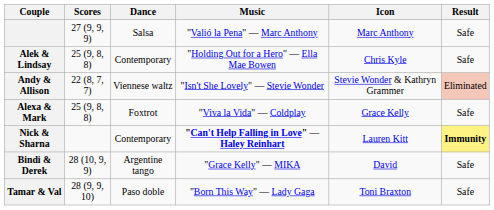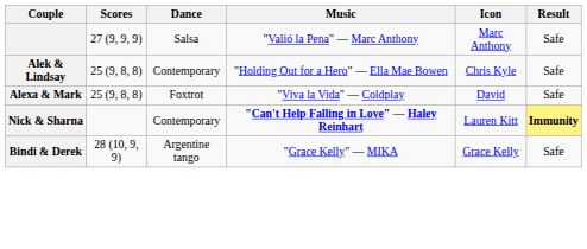- row: Andy & Allison | 22 (8, 7, 7) | Viennese waltz | "Isn't She Lovely" — Stevie Wonder | Stevie Wonder & Kathryn Grammer | Eliminated
Alexa & Mark | Icon: Grace Kelly -> David
Bindi & Derek | Icon: David -> Grace Kelly
- row: Tamar & Val | 28 (9, 9, 10) | Paso doble | "Born This Way" — Lady Gaga | Toni Braxton | Safe
